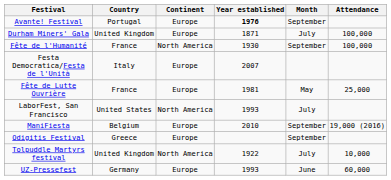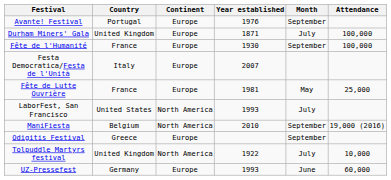Avante! Festival | Year established: bold -> normal
Fête de l'Humanité | Continent: North America -> Europe
ManiFiesta | Continent: Europe -> North America
